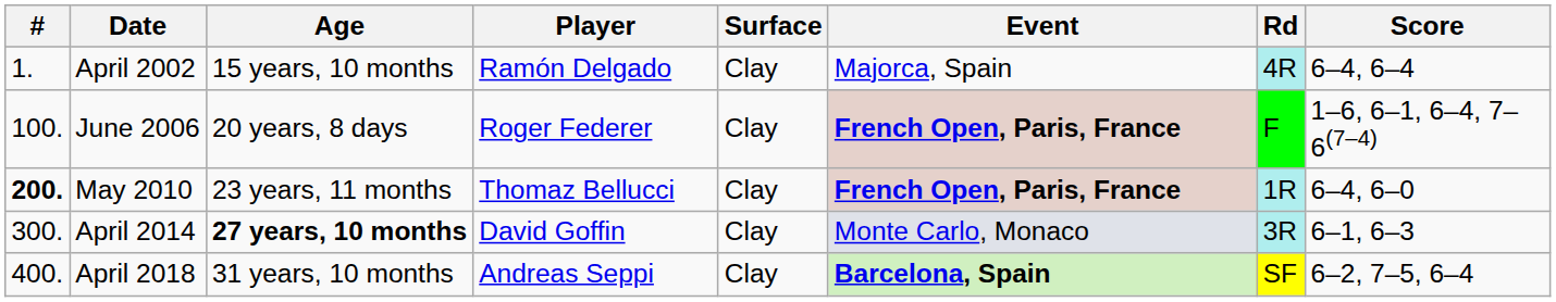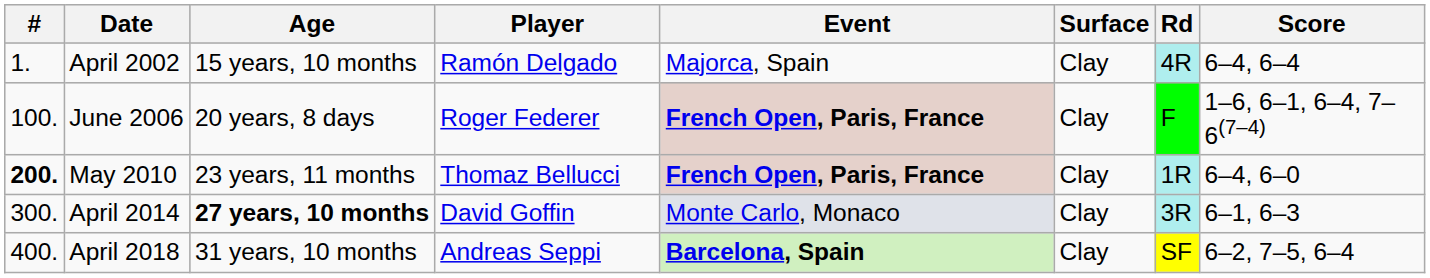columns swapped: Event <-> Surface
